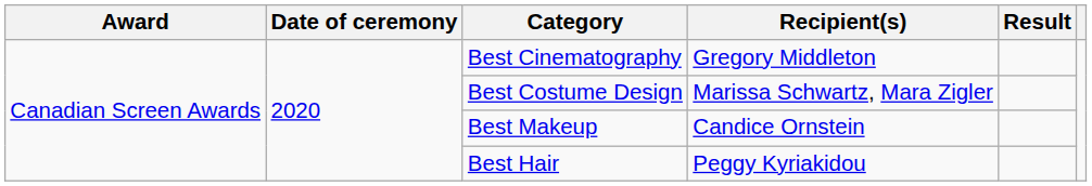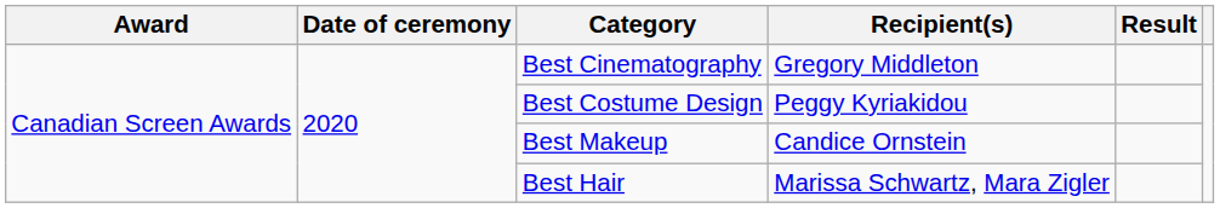Best Costume Design | Recipient(s): Marissa Schwartz, Mara Zigler -> Peggy Kyriakidou
Best Hair | Recipient(s): Peggy Kyriakidou -> Marissa Schwartz, Mara Zigler
